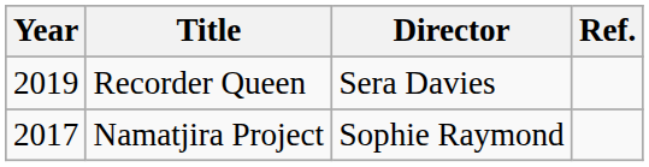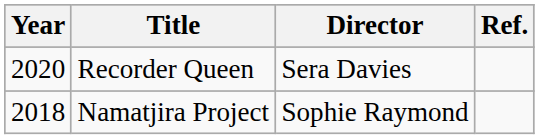Recorder Queen | Year: 2019 -> 2020
Namatjira Project | Year: 2017 -> 2018
